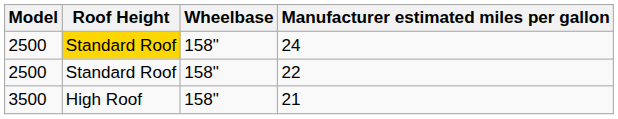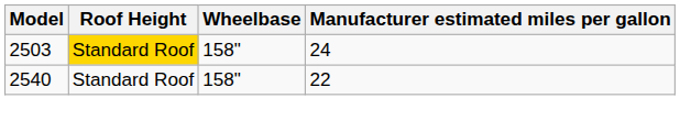24 | Model: 2500 -> 2503
22 | Model: 2500 -> 2540
- row: 3500 | High Roof | 158" | 21
